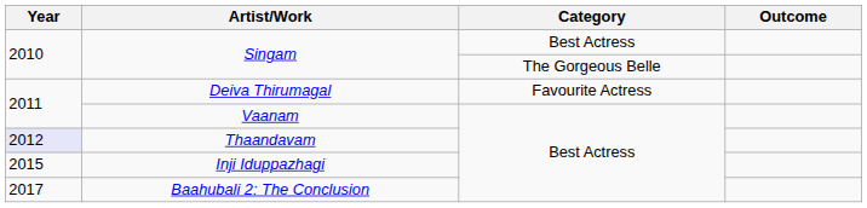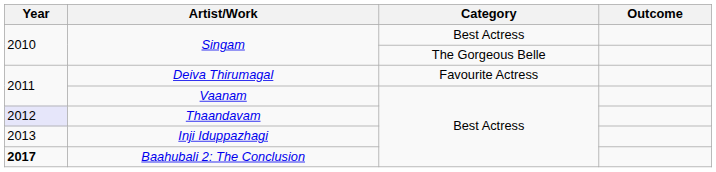Inji Iduppazhagi | Year: 2015 -> 2013
Baahubali 2: The Conclusion | Year: normal -> bold
